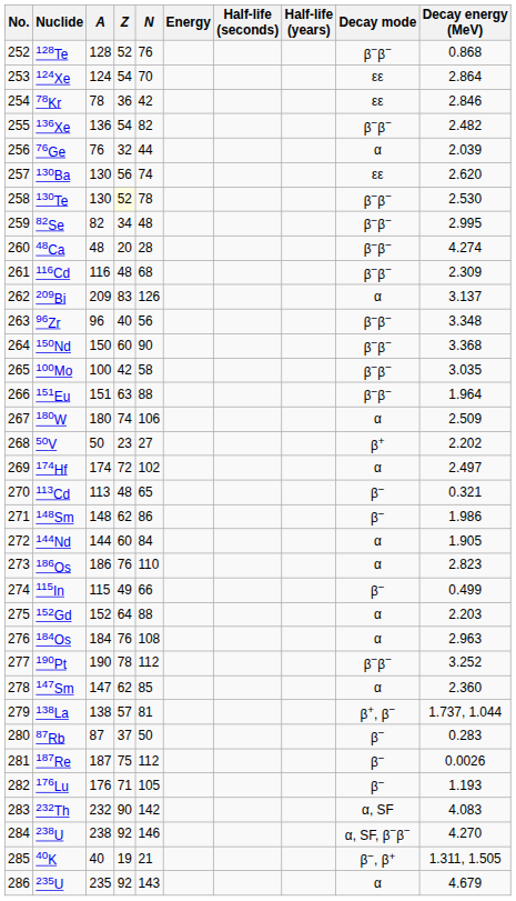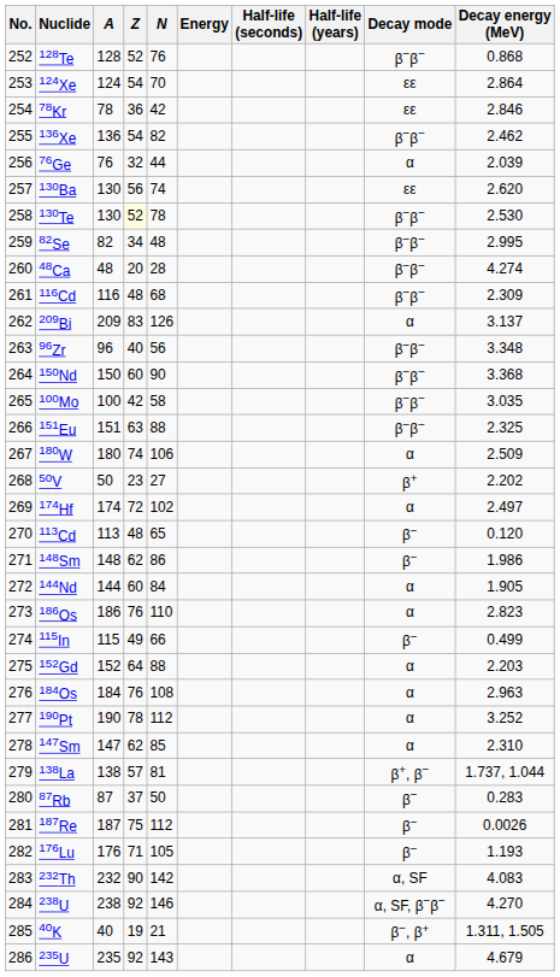136Xe | Decay energy (MeV): 2.482 -> 2.462
151Eu | Decay energy (MeV): 1.964 -> 2.325
113Cd | Decay energy (MeV): 0.321 -> 0.120
190Pt | Decay mode: β−β− -> α
147Sm | Decay energy (MeV): 2.360 -> 2.310
